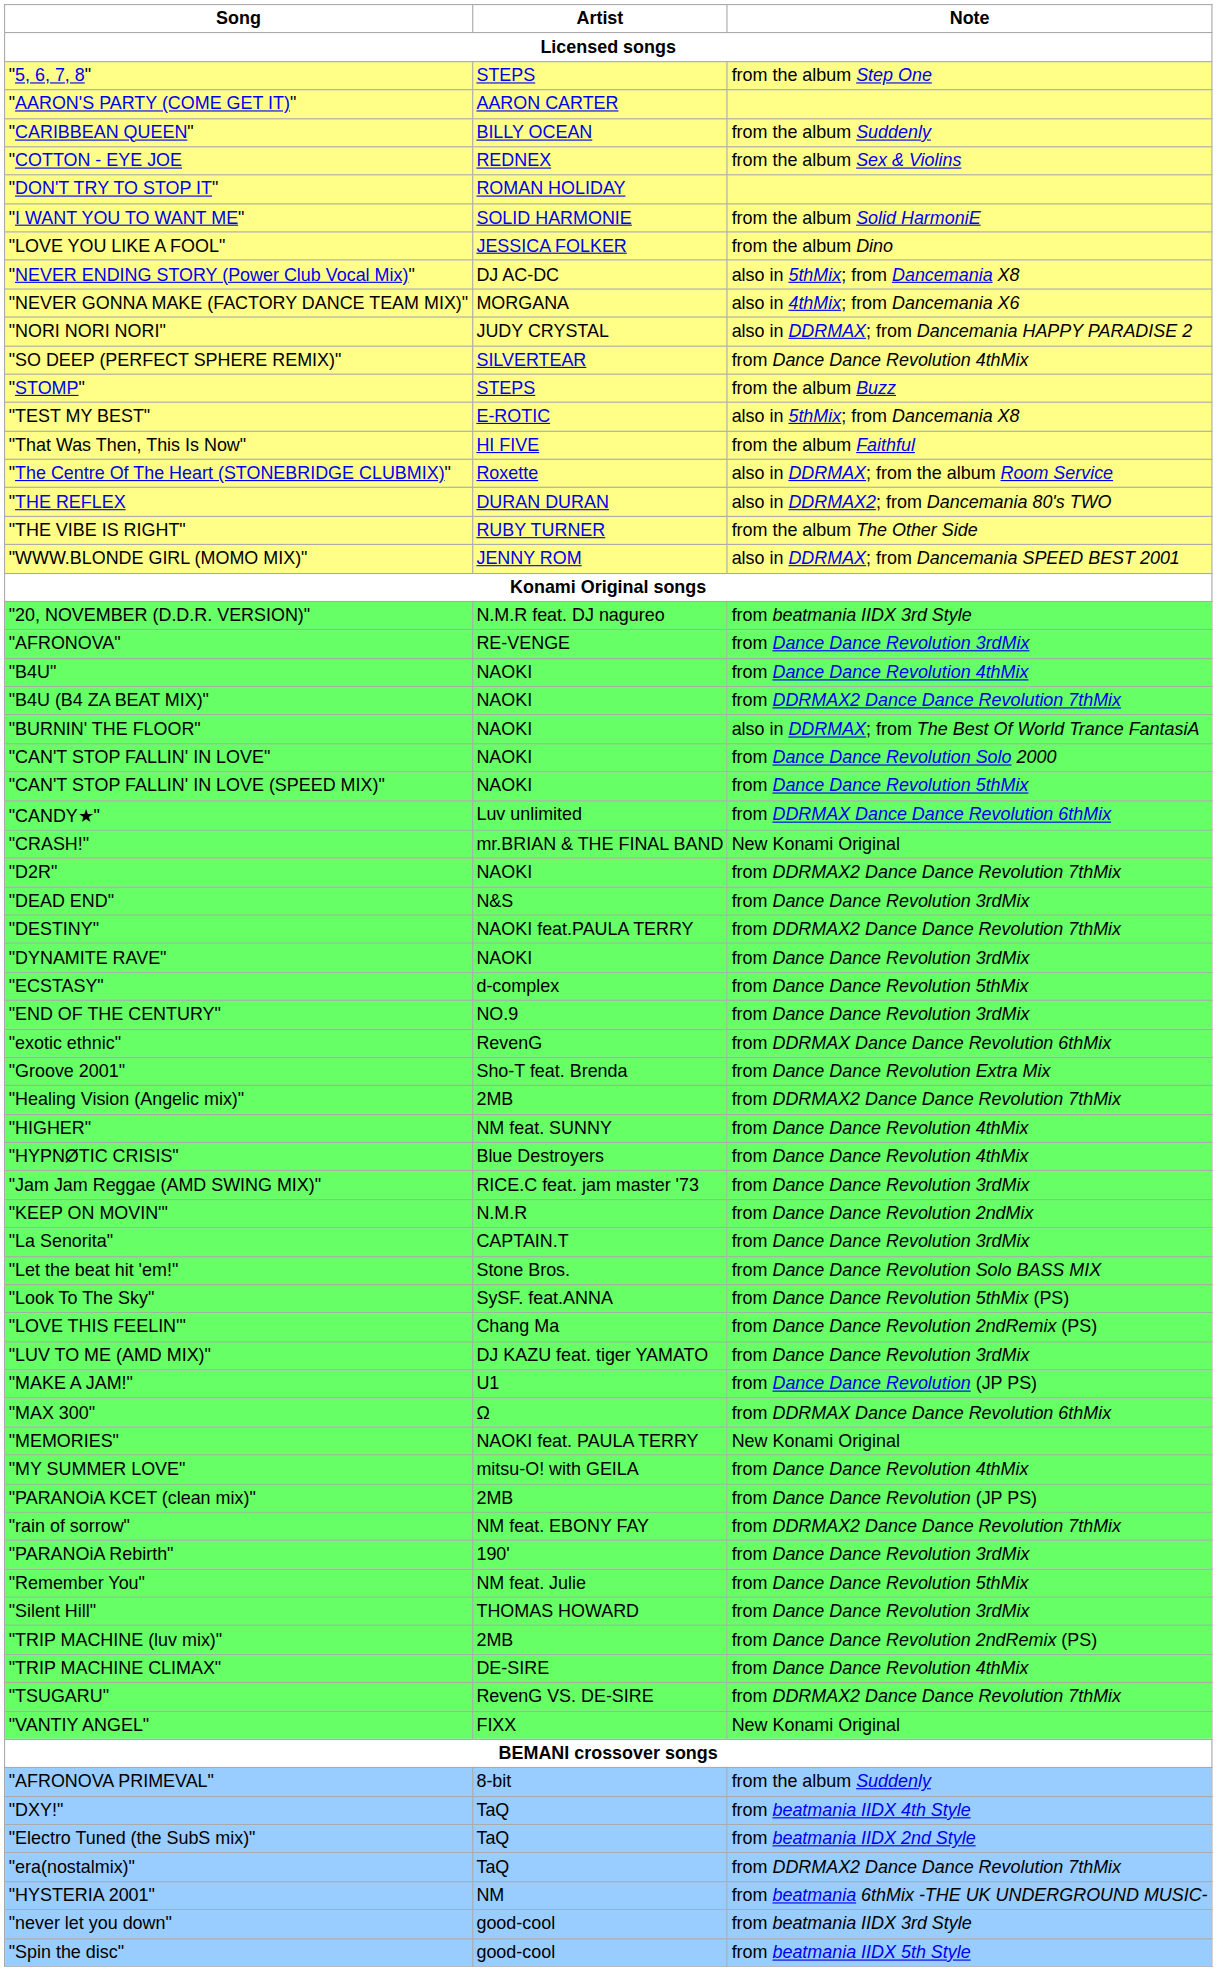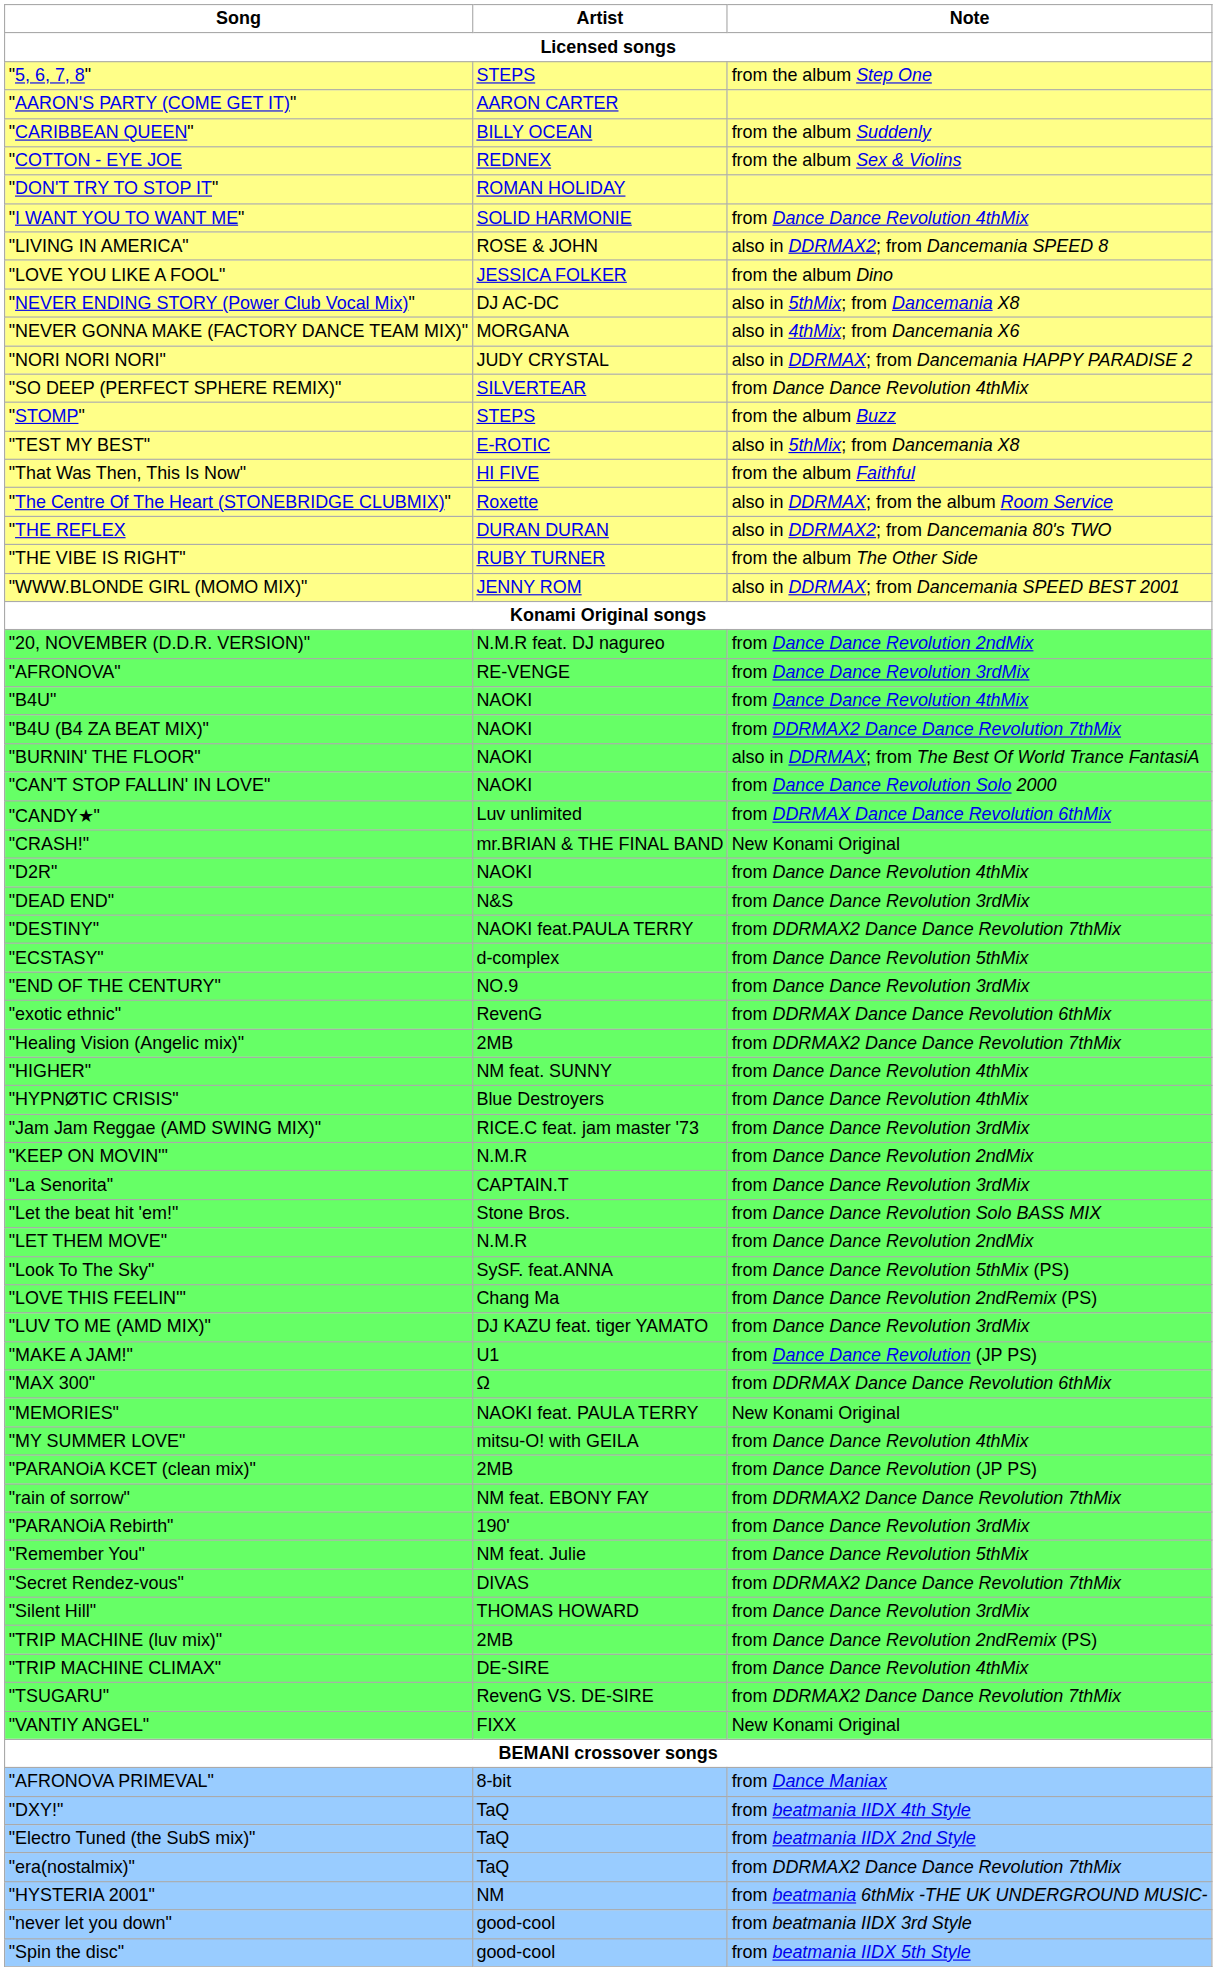"I WANT YOU TO WANT ME" | Note: from the album Solid HarmoniE -> from Dance Dance Revolution 4thMix
+ row: "LIVING IN AMERICA" | ROSE & JOHN | also in DDRMAX2; from Dancemania SPEED 8
"20, NOVEMBER (D.D.R. VERSION)" | Note: from beatmania IIDX 3rd Style -> from Dance Dance Revolution 2ndMix
- row: "CAN'T STOP FALLIN' IN LOVE (SPEED MIX)" | NAOKI | from Dance Dance Revolution 5thMix
"D2R" | Note: from DDRMAX2 Dance Dance Revolution 7thMix -> from Dance Dance Revolution 4thMix
- row: "DYNAMITE RAVE" | NAOKI | from Dance Dance Revolution 3rdMix
- row: "Groove 2001" | Sho-T feat. Brenda | from Dance Dance Revolution Extra Mix
+ row: "LET THEM MOVE" | N.M.R | from Dance Dance Revolution 2ndMix
+ row: "Secret Rendez-vous" | DIVAS | from DDRMAX2 Dance Dance Revolution 7thMix
"AFRONOVA PRIMEVAL" | Note: from the album Suddenly -> from Dance Maniax
